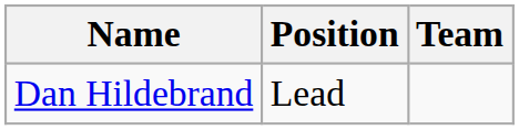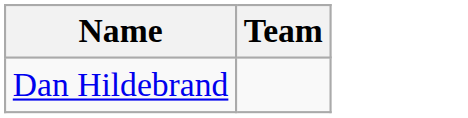- column: Position | Lead
